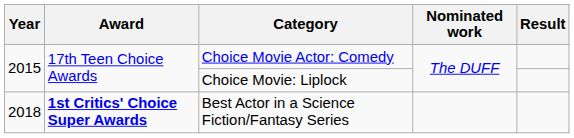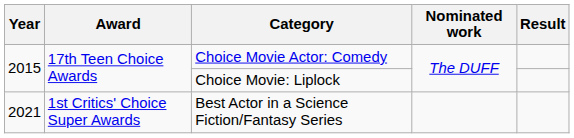Best Actor in a Science Fiction/Fantasy Series | Year: 2018 -> 2021
Best Actor in a Science Fiction/Fantasy Series | Award: bold -> normal
